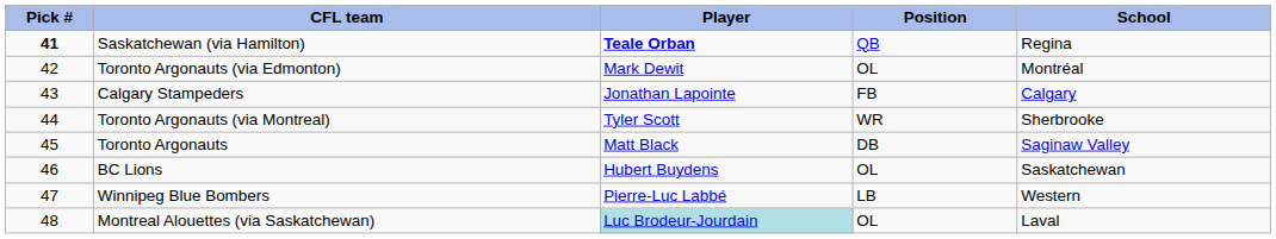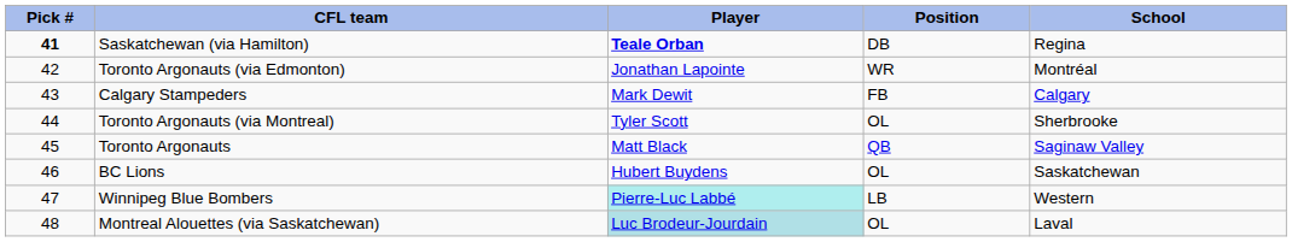Saskatchewan (via Hamilton) | Position: QB -> DB
Toronto Argonauts (via Edmonton) | Player: Mark Dewit -> Jonathan Lapointe
Toronto Argonauts (via Edmonton) | Position: OL -> WR
Calgary Stampeders | Player: Jonathan Lapointe -> Mark Dewit
Toronto Argonauts (via Montreal) | Position: WR -> OL
Toronto Argonauts | Position: DB -> QB
Winnipeg Blue Bombers | Player: no background -> paleturquoise background
